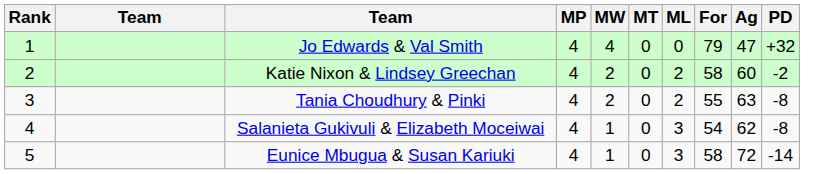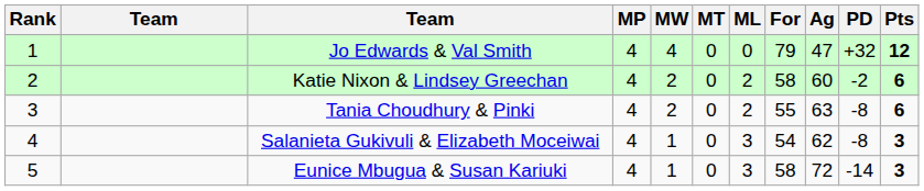+ column: Pts | 12 | 6 | 6 | 3 | 3
